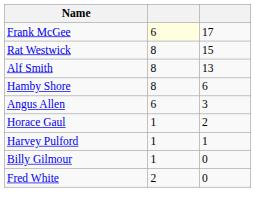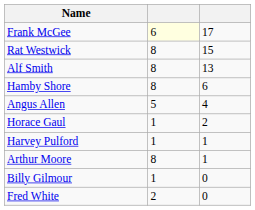Angus Allen | column 2: 6 -> 5
Angus Allen | column 3: 3 -> 4
+ row: Arthur Moore | 8 | 1
